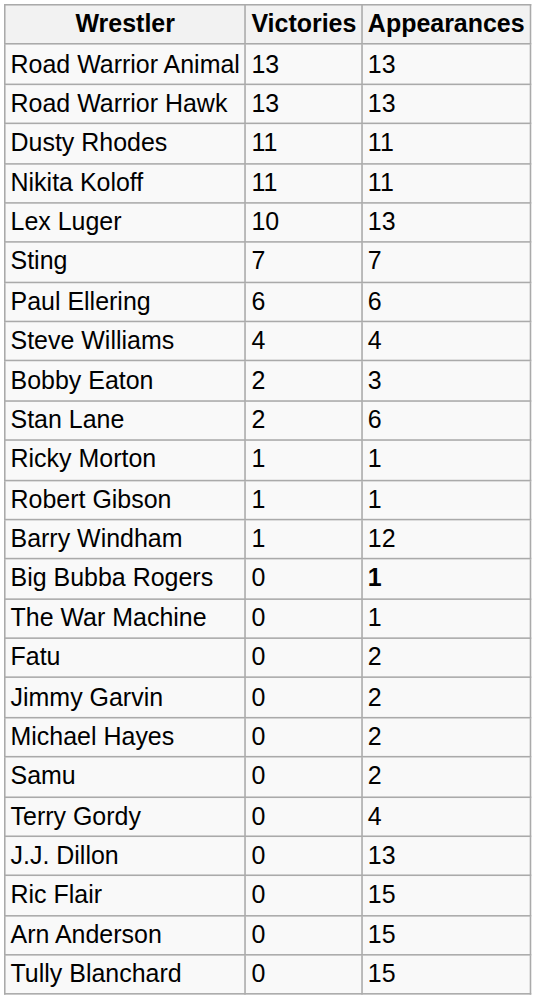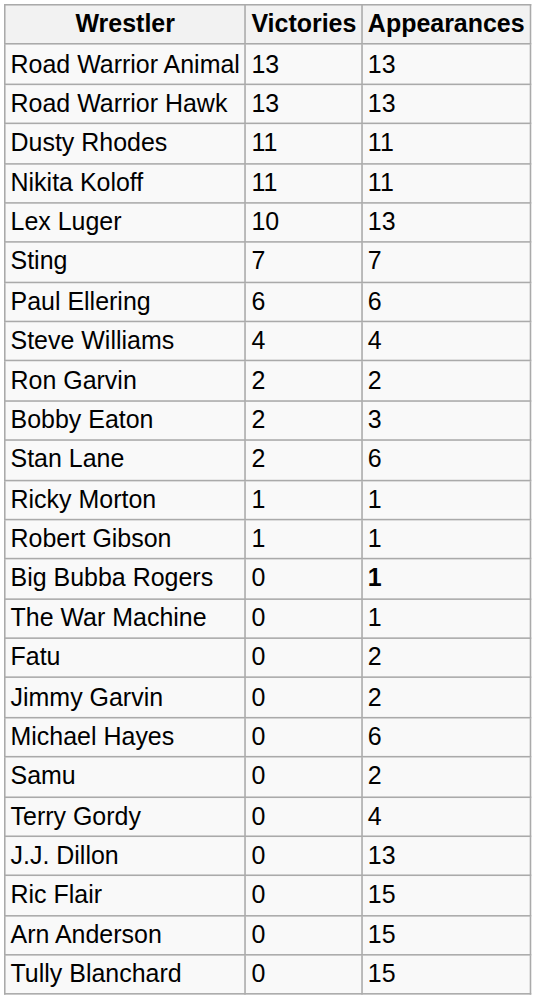+ row: Ron Garvin | 2 | 2
- row: Barry Windham | 1 | 12
Michael Hayes | Appearances: 2 -> 6
